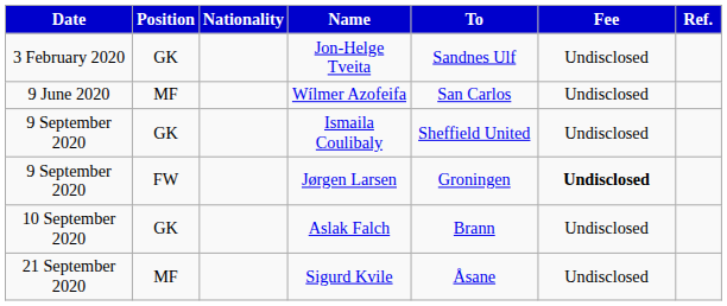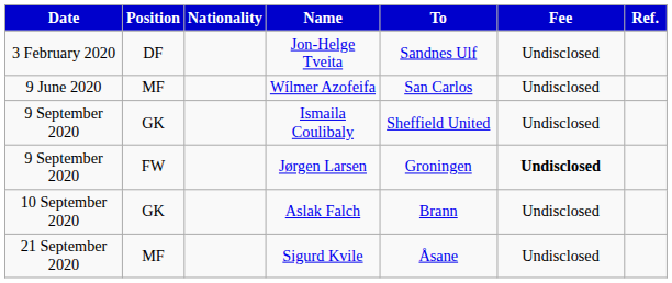Jon-Helge Tveita | Position: GK -> DF
